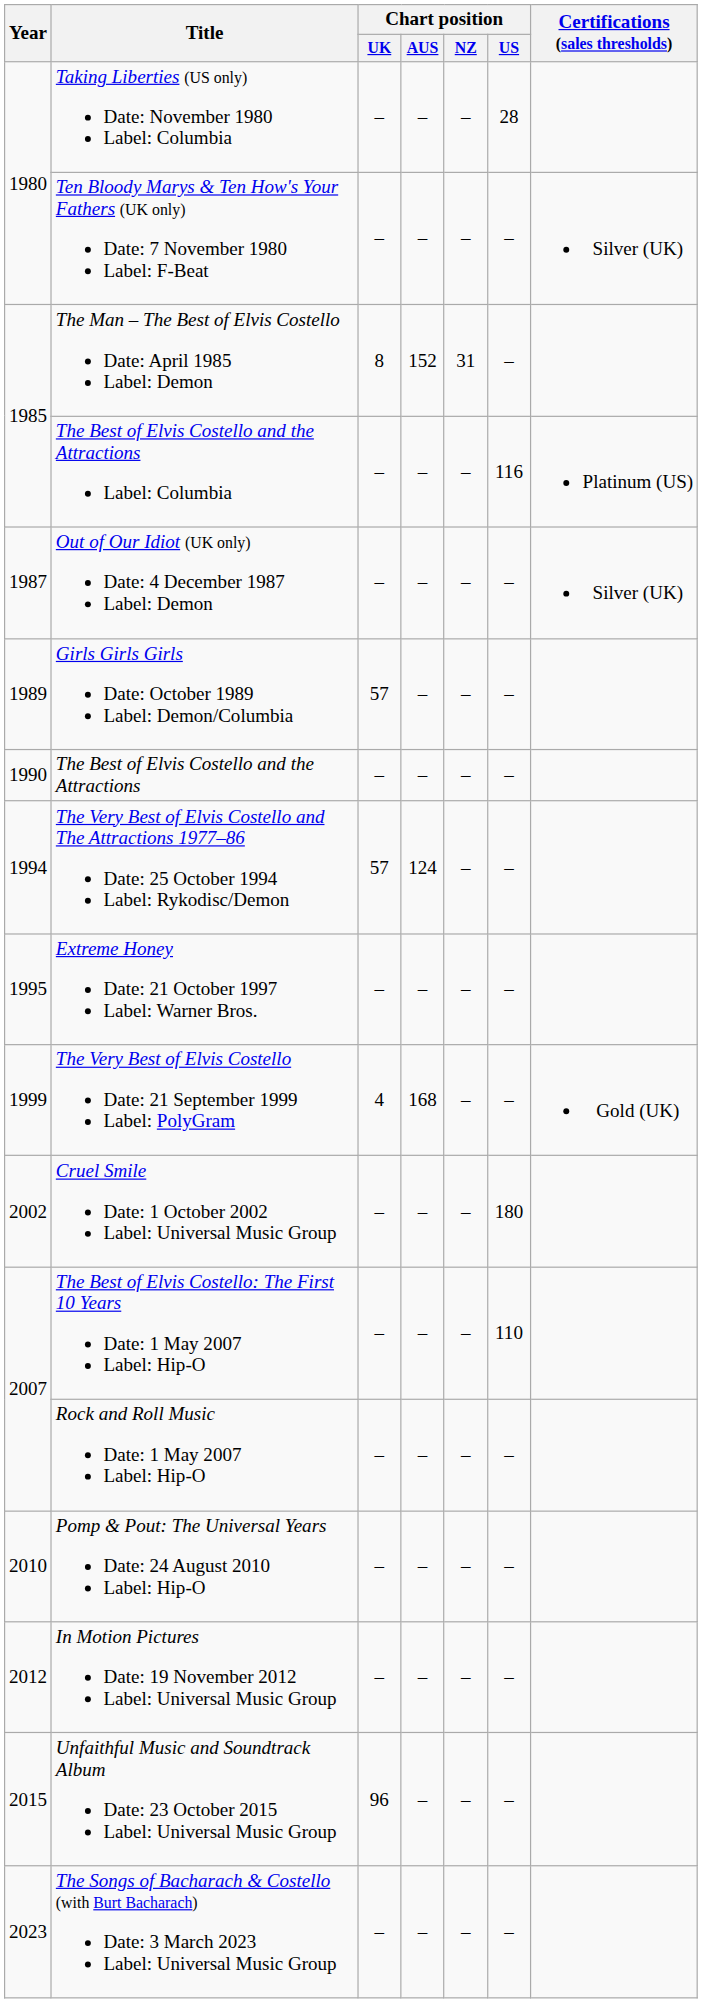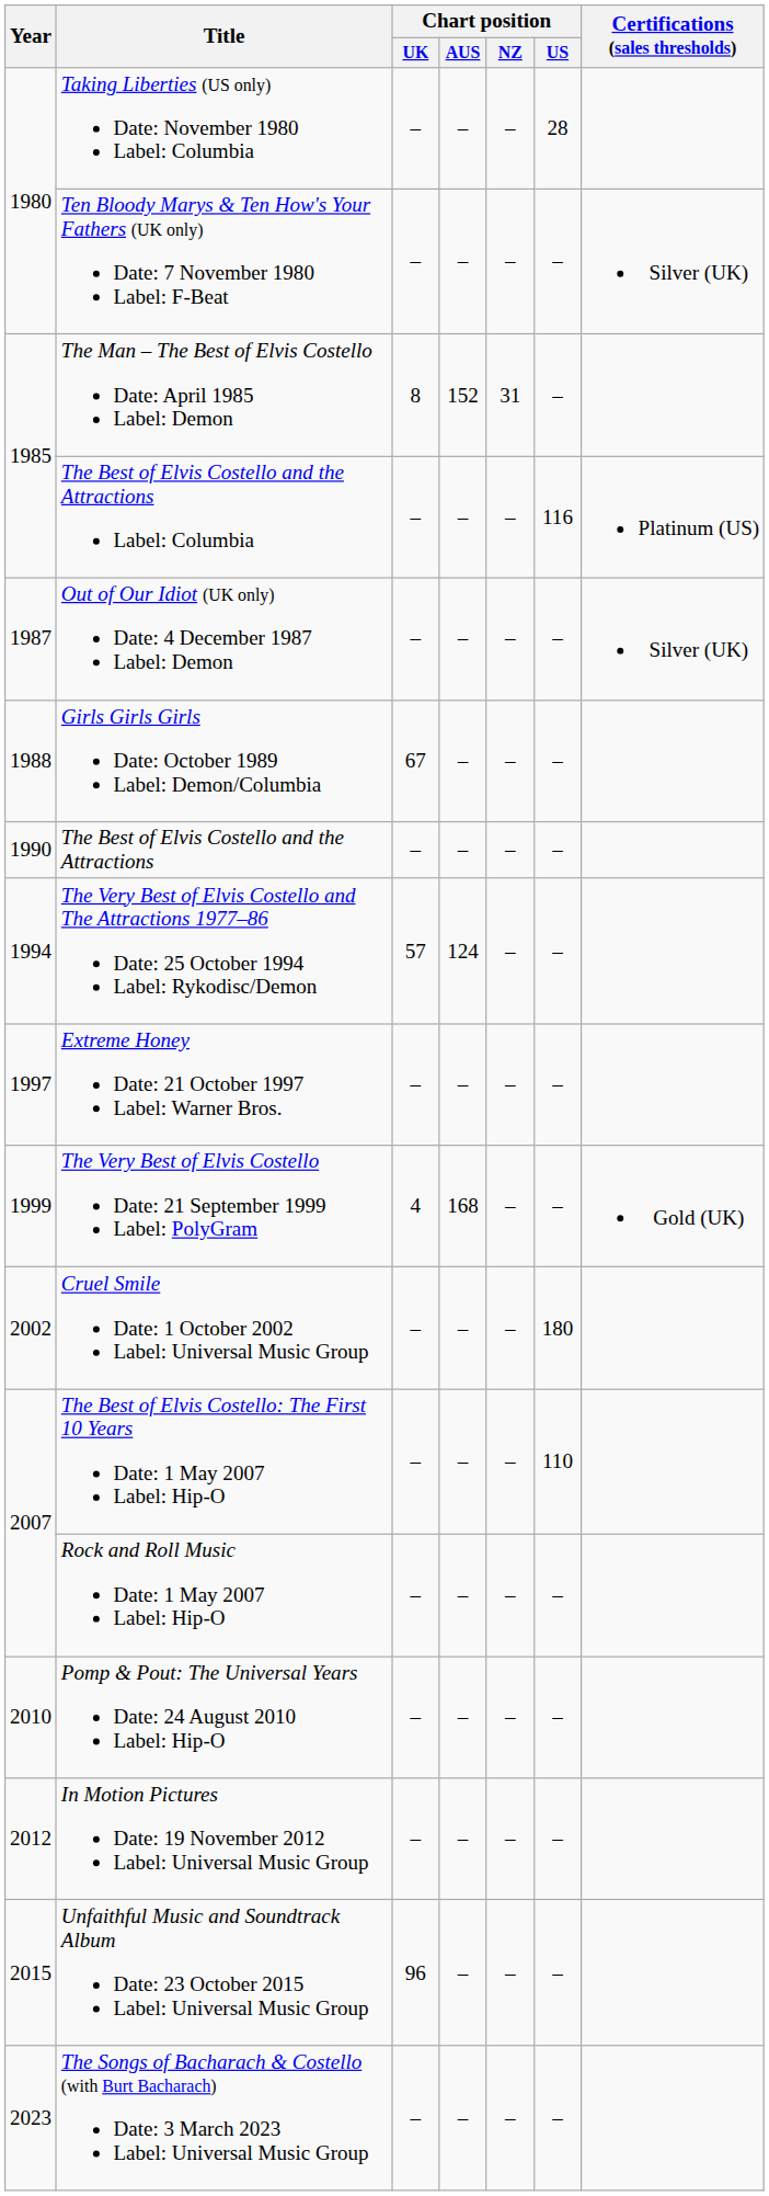Girls Girls Girls Date: October 1989 Label: Demon/Columbia | Year: 1989 -> 1988
Girls Girls Girls Date: October 1989 Label: Demon/Columbia | Chart position / UK: 57 -> 67
Extreme Honey Date: 21 October 1997 Label: Warner Bros. | Year: 1995 -> 1997
